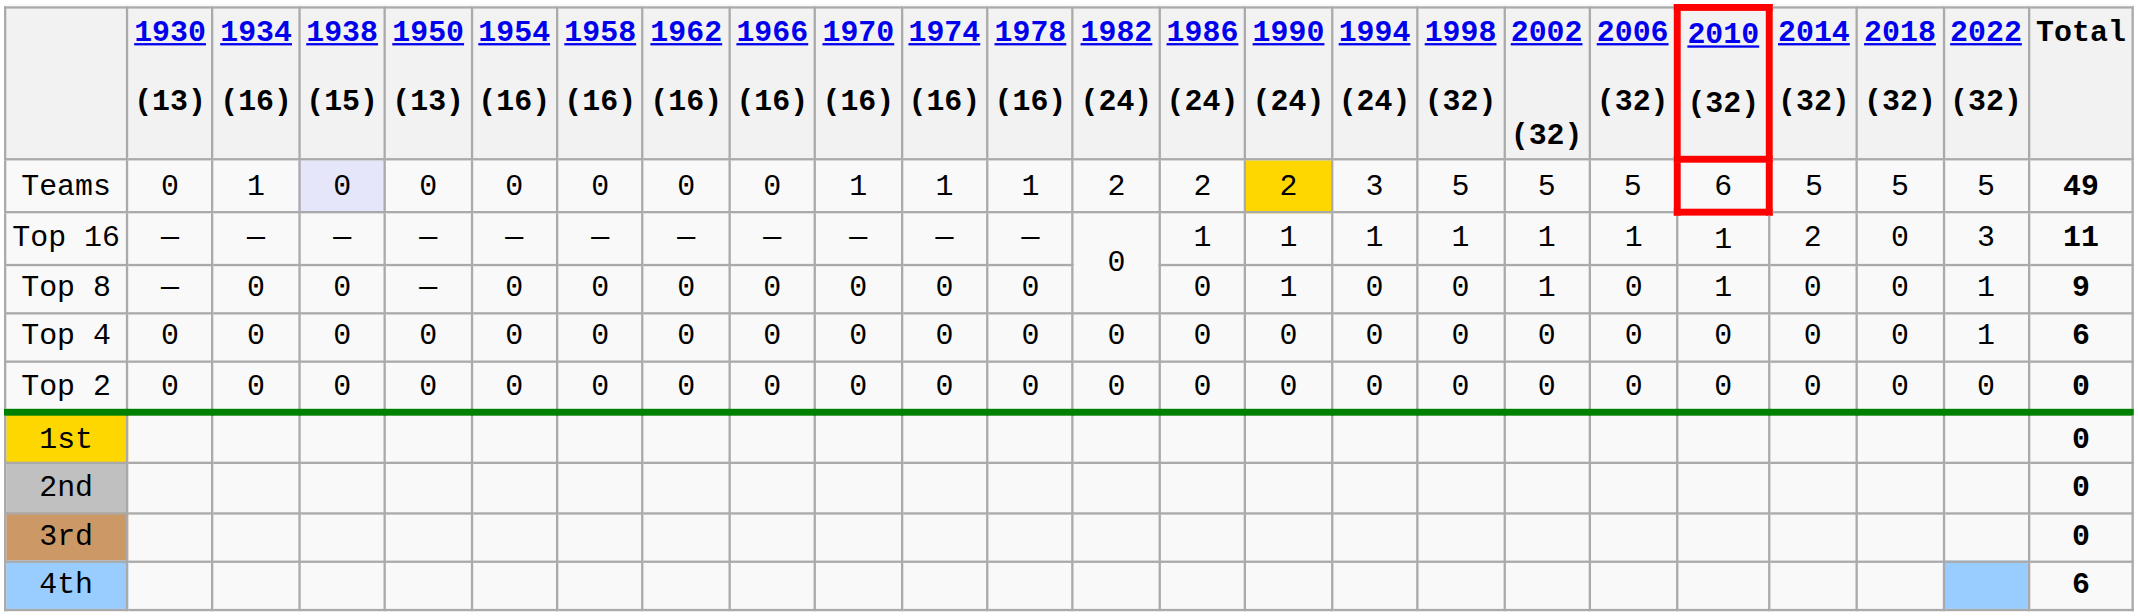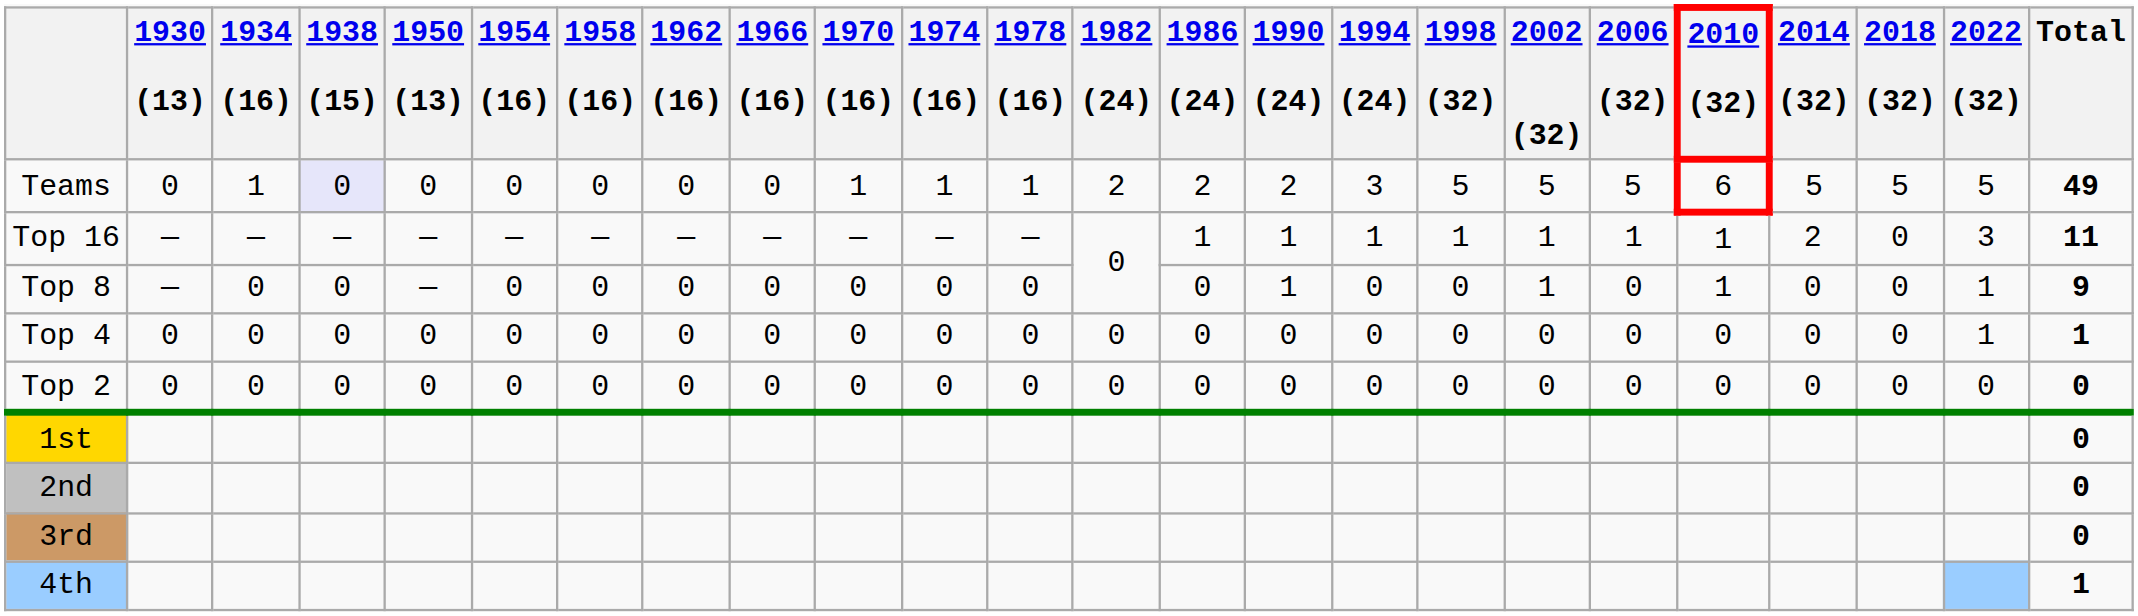Teams | 1990 (24): gold background -> no background
Top 4 | Total: 6 -> 1
4th | Total: 6 -> 1
